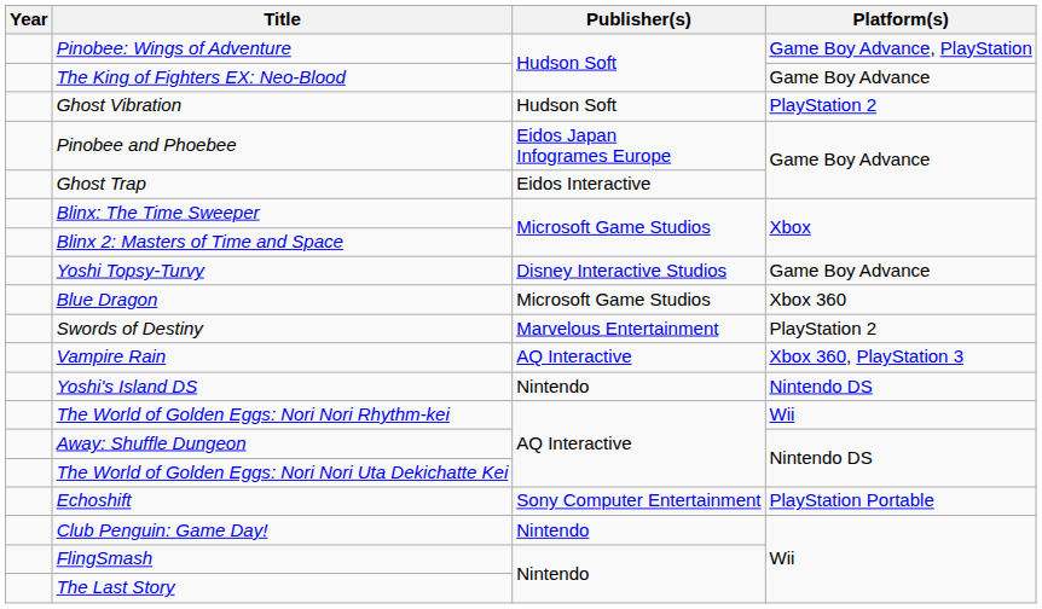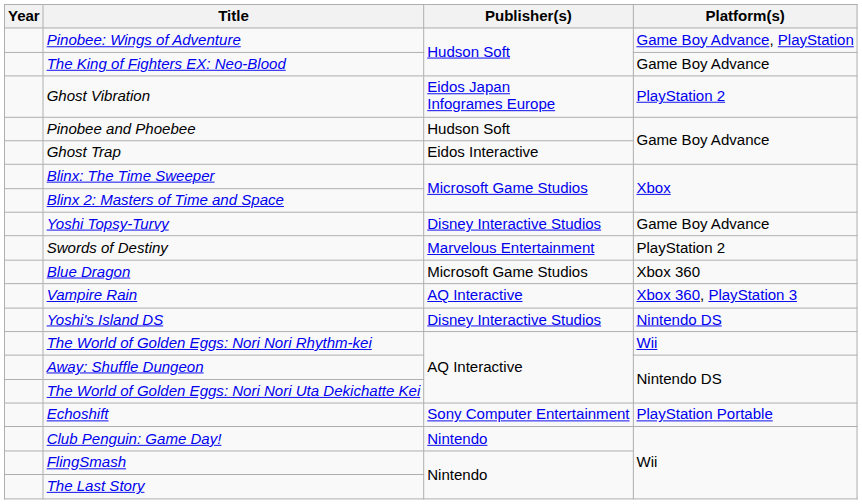Ghost Vibration | Publisher(s): Hudson Soft -> Eidos Japan Infogrames Europe
Pinobee and Phoebee | Publisher(s): Eidos Japan Infogrames Europe -> Hudson Soft
rows swapped: Swords of Destiny <-> Blue Dragon
Yoshi's Island DS | Publisher(s): Nintendo -> Disney Interactive Studios
